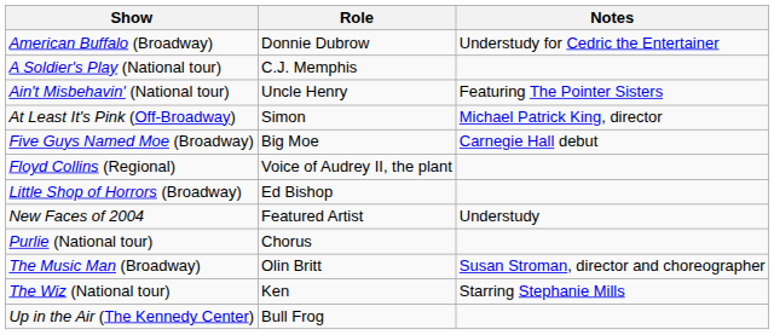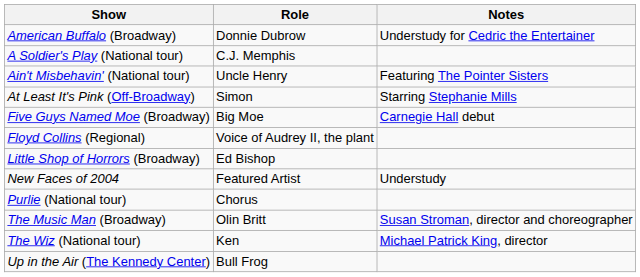At Least It's Pink (Off-Broadway) | Notes: Michael Patrick King, director -> Starring Stephanie Mills
The Wiz (National tour) | Notes: Starring Stephanie Mills -> Michael Patrick King, director
